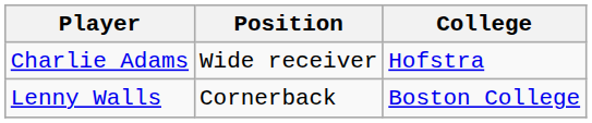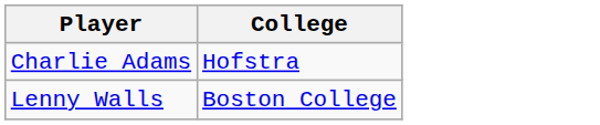- column: Position | Wide receiver | Cornerback
